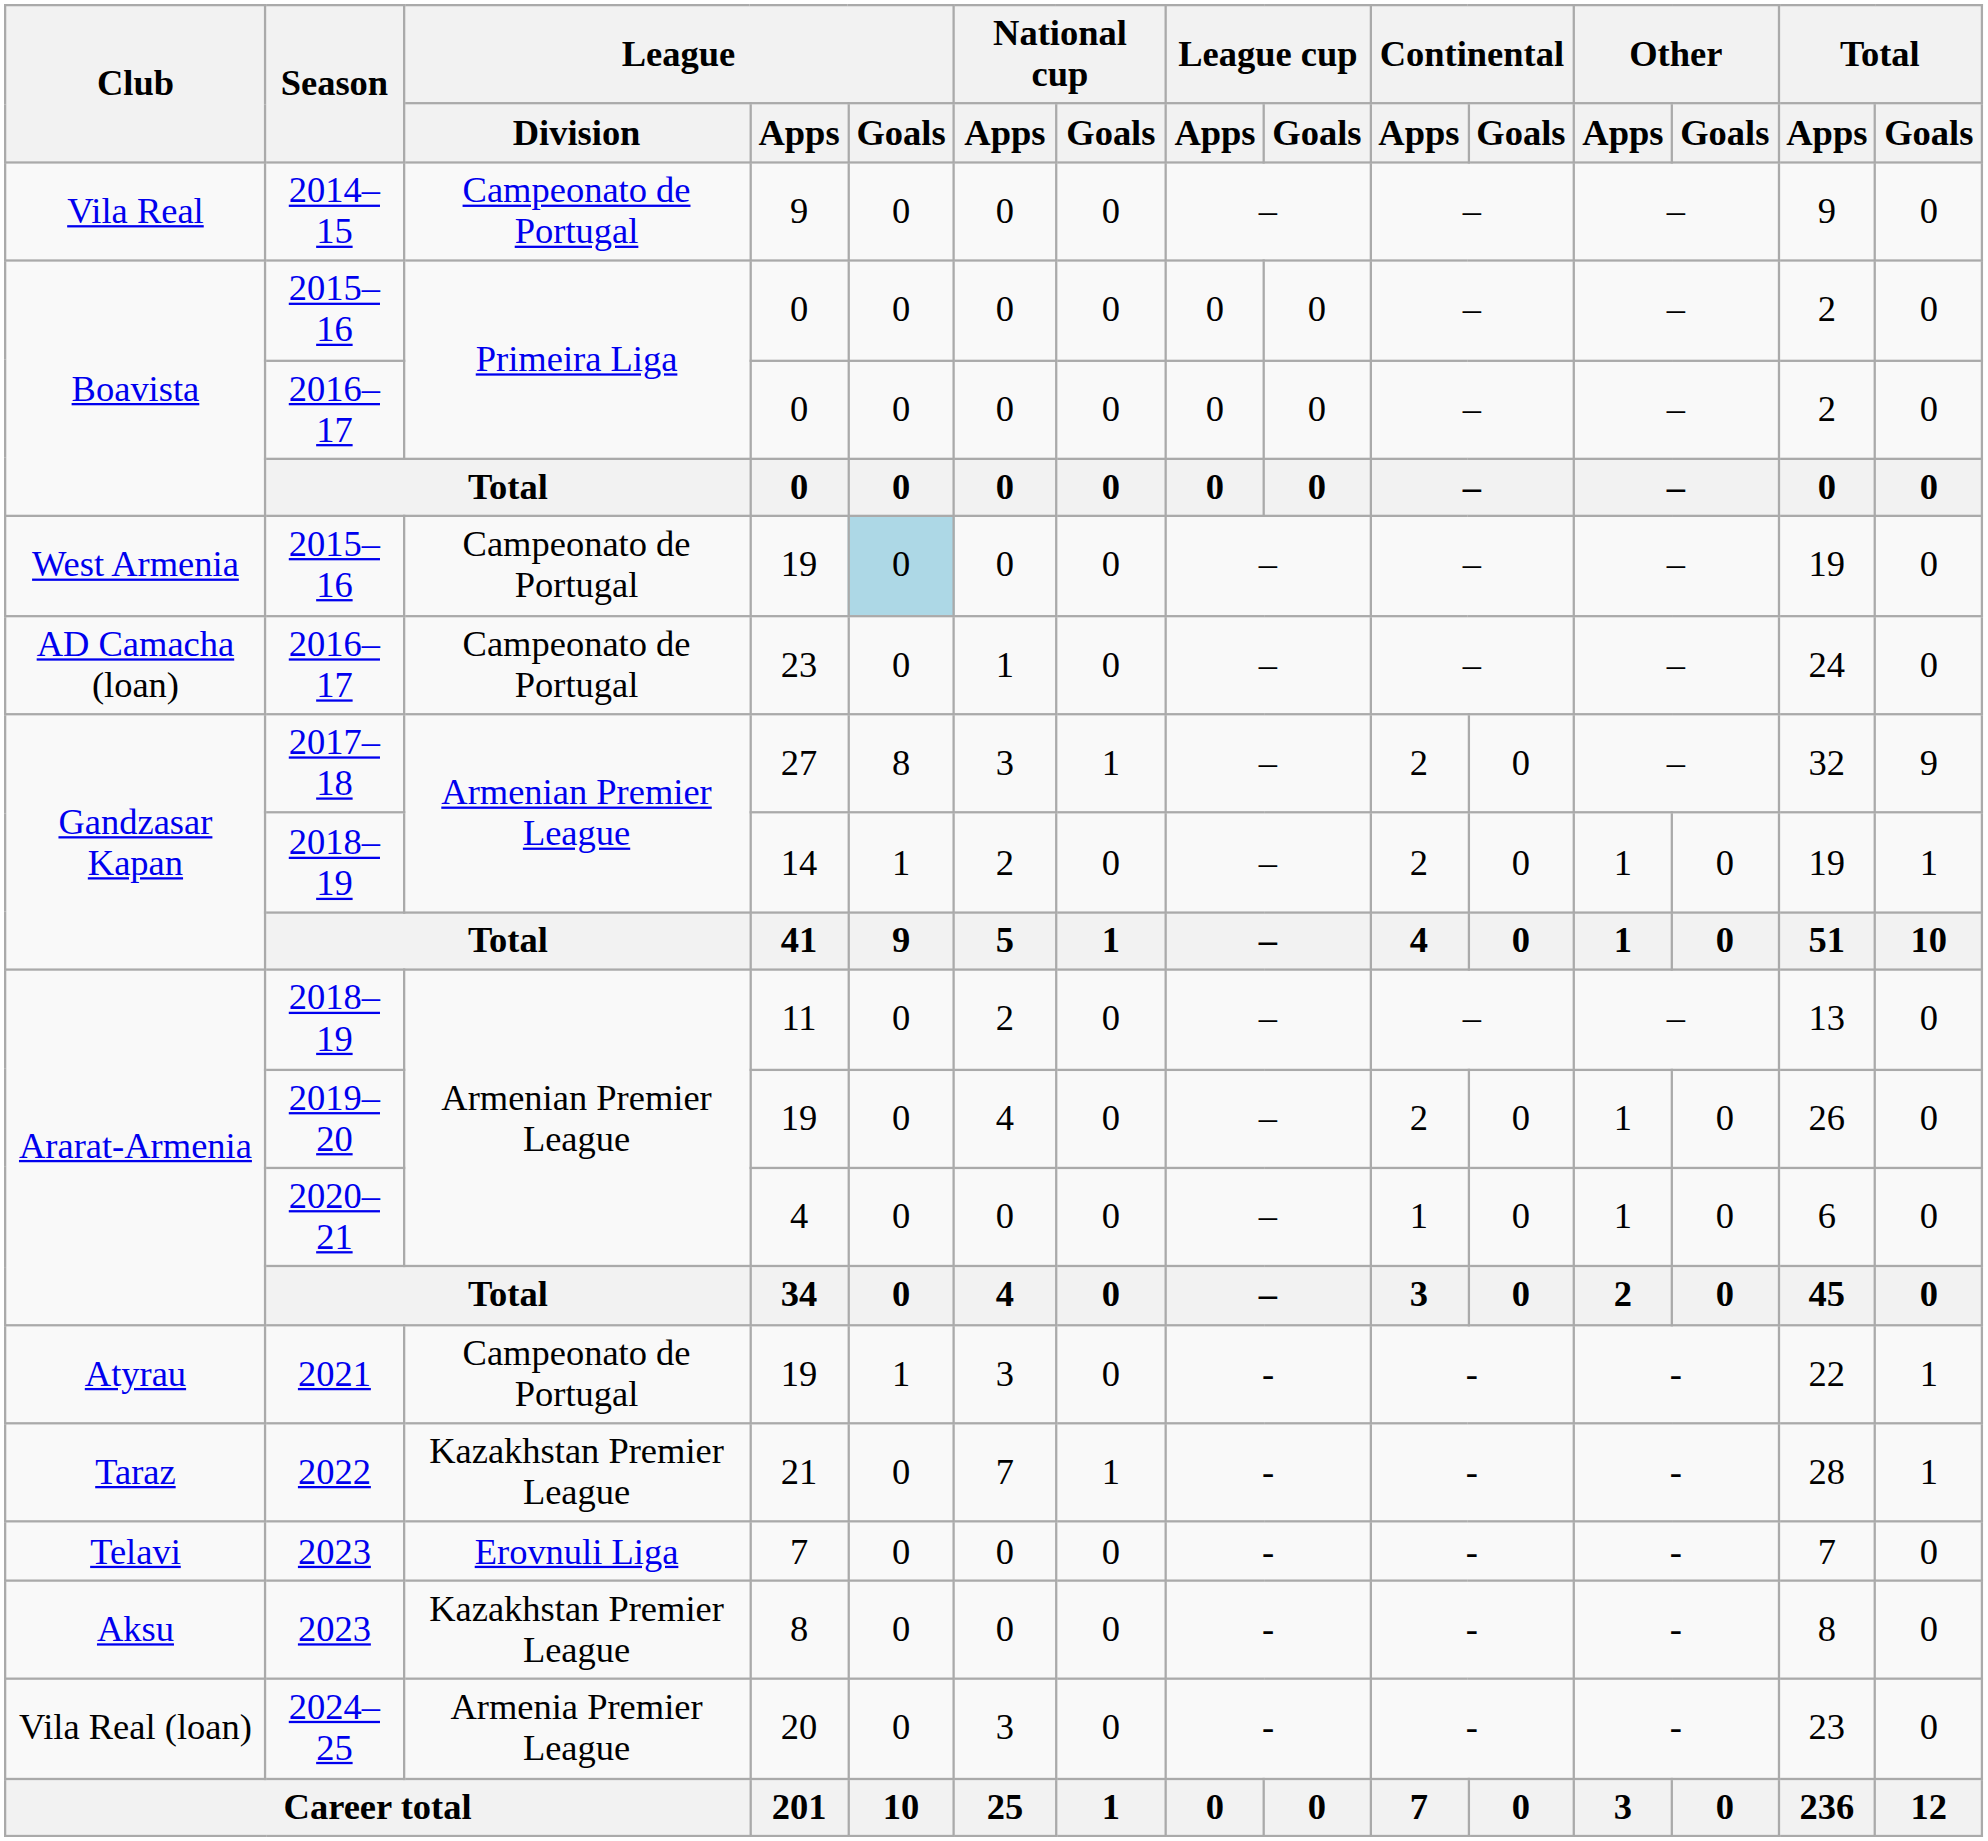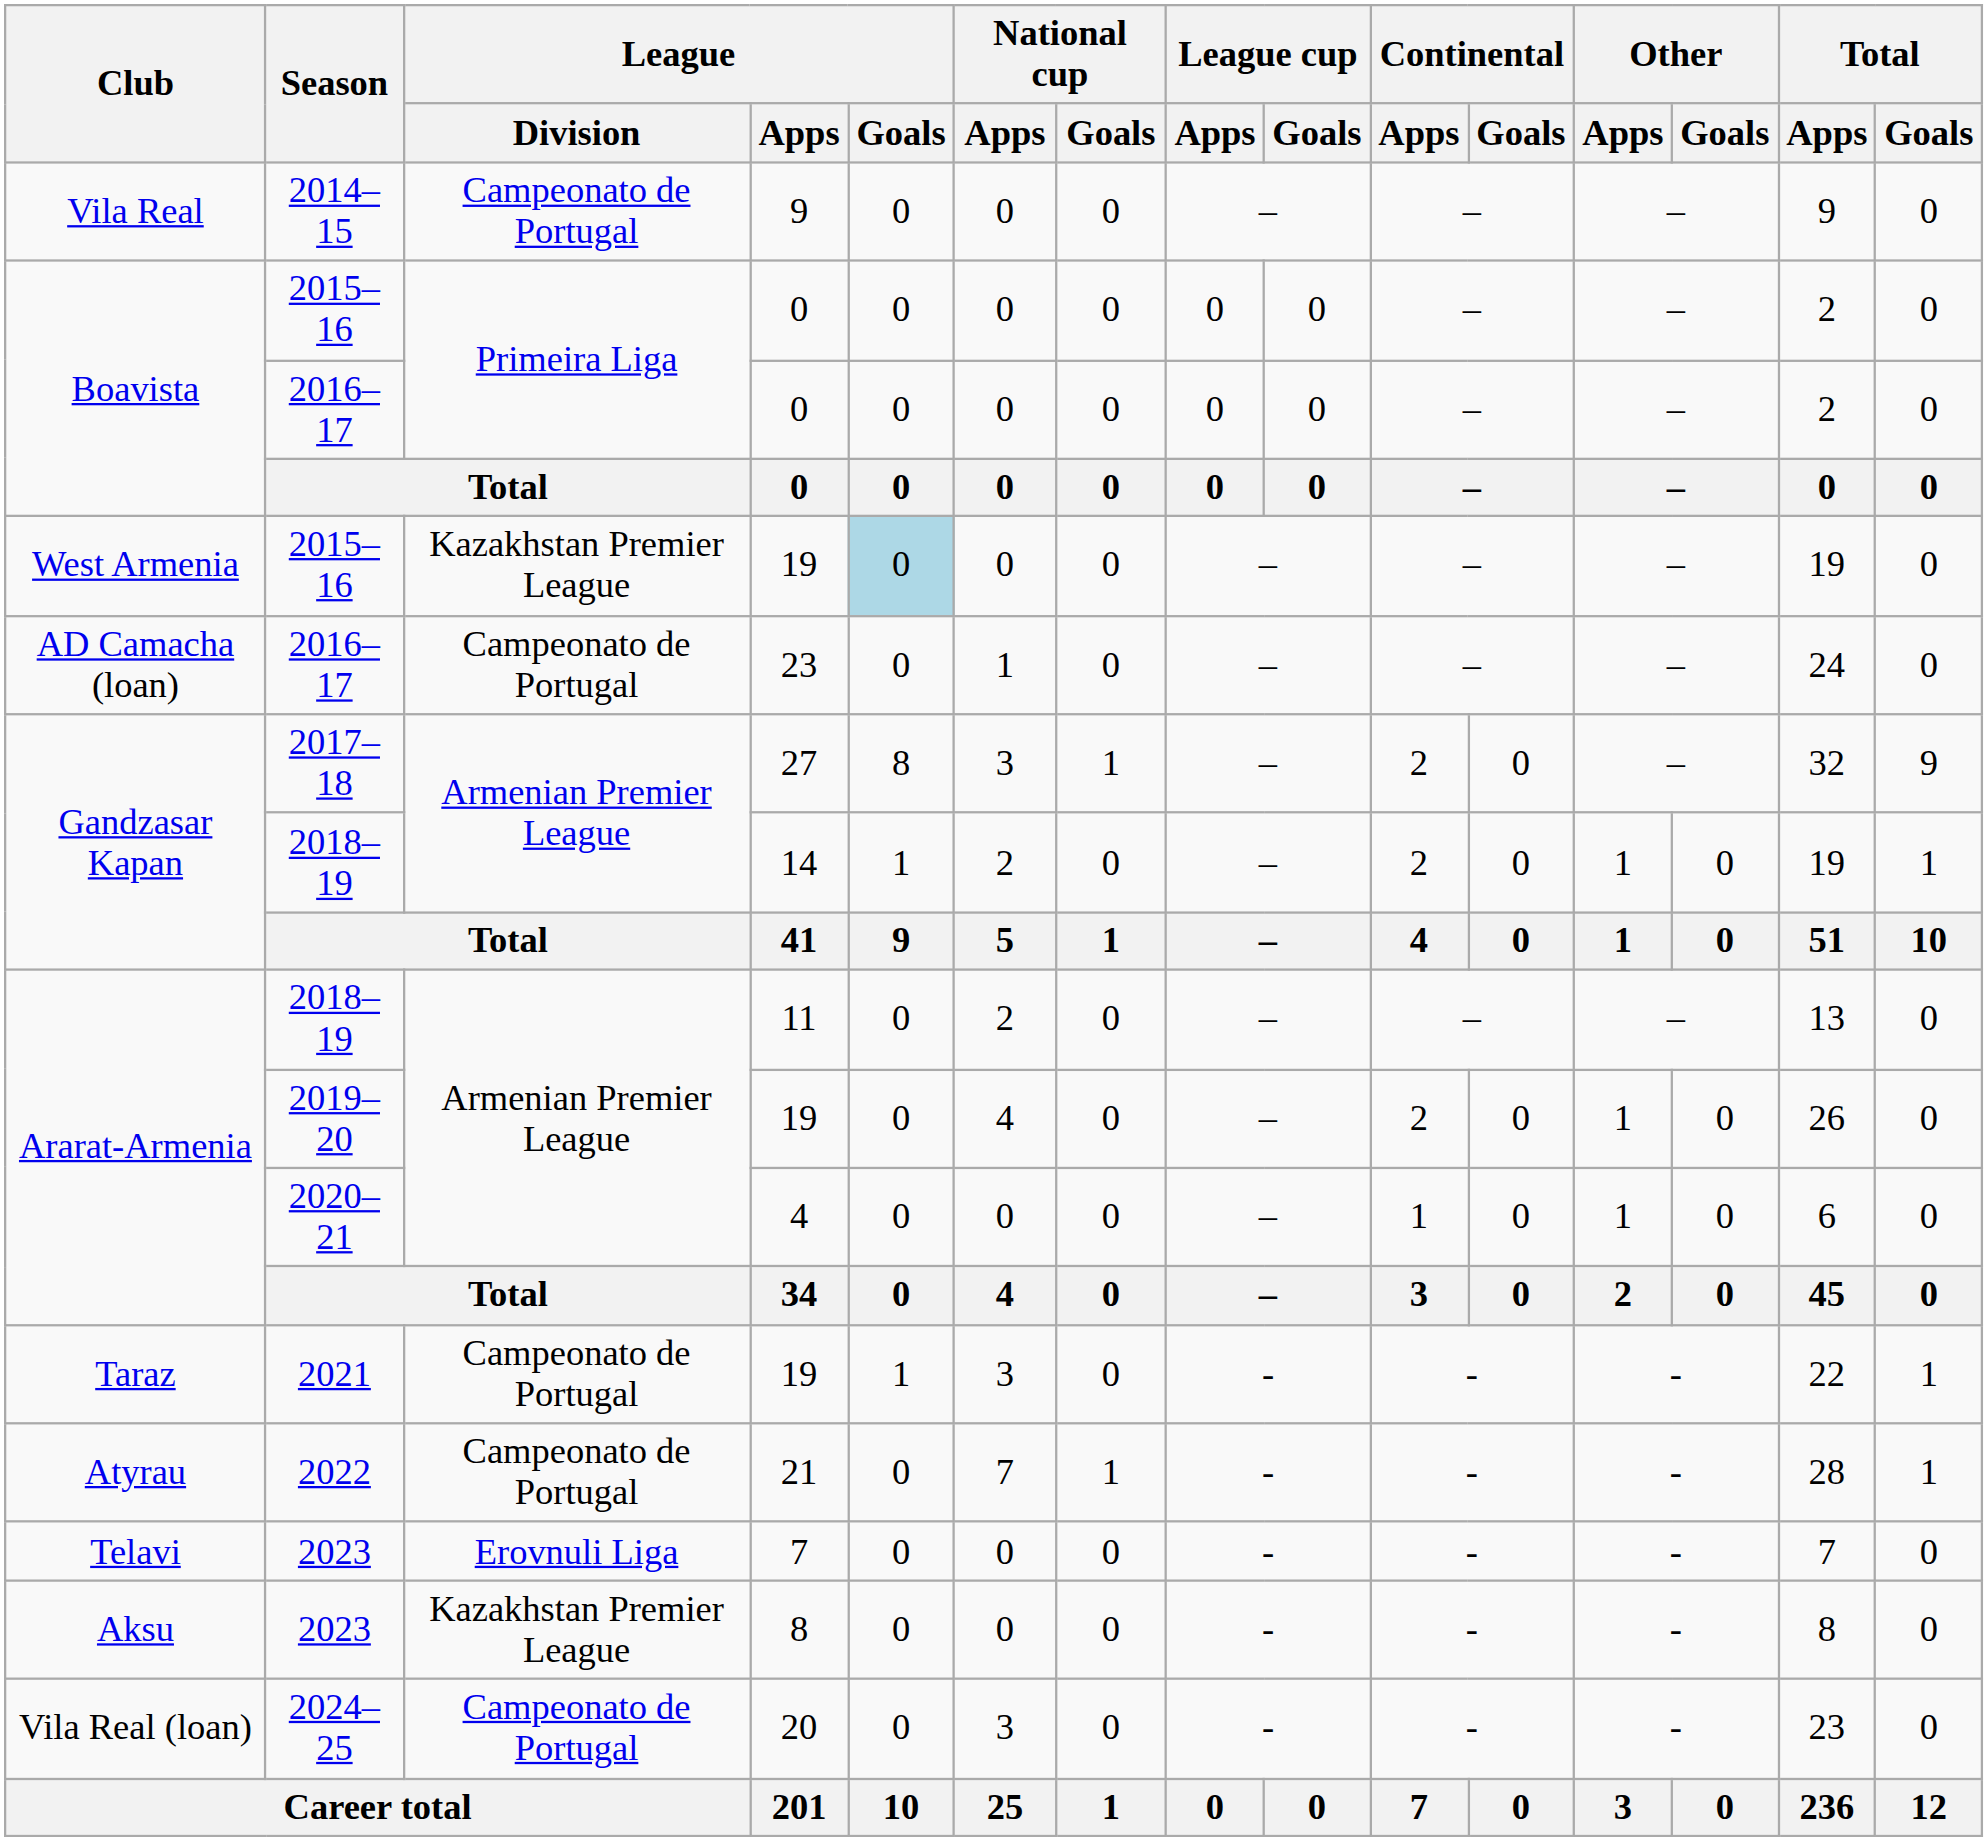2015–16 / 19 | League / Division: Campeonato de Portugal -> Kazakhstan Premier League
2021 / 19 | Club: Atyrau -> Taraz
21 | Club: Taraz -> Atyrau
21 | League / Division: Kazakhstan Premier League -> Campeonato de Portugal
20 | League / Division: Armenia Premier League -> Campeonato de Portugal
